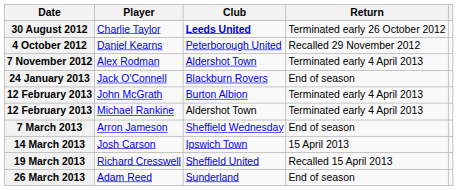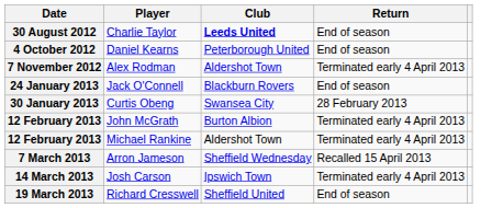30 August 2012 | Return: Terminated early 26 October 2012 -> End of season
4 October 2012 | Return: Recalled 29 November 2012 -> End of season
+ row: 30 January 2013 | Curtis Obeng | Swansea City | 28 February 2013
7 March 2013 | Return: End of season -> Recalled 15 April 2013
14 March 2013 | Return: 15 April 2013 -> Terminated early 4 April 2013
19 March 2013 | Return: Recalled 15 April 2013 -> End of season
- row: 26 March 2013 | Adam Reed | Sunderland | End of season
